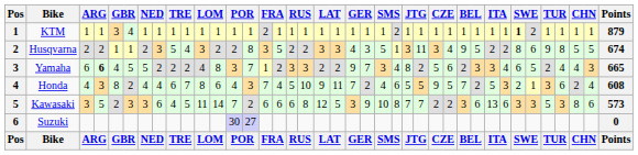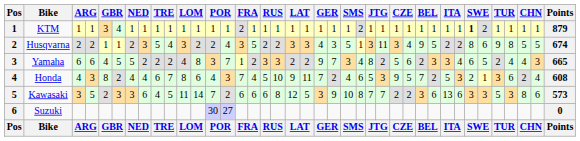Husqvarna | column 14: 8 -> 4
Yamaha | column 4: bold -> normal
Honda | column 26: 5 -> 3
